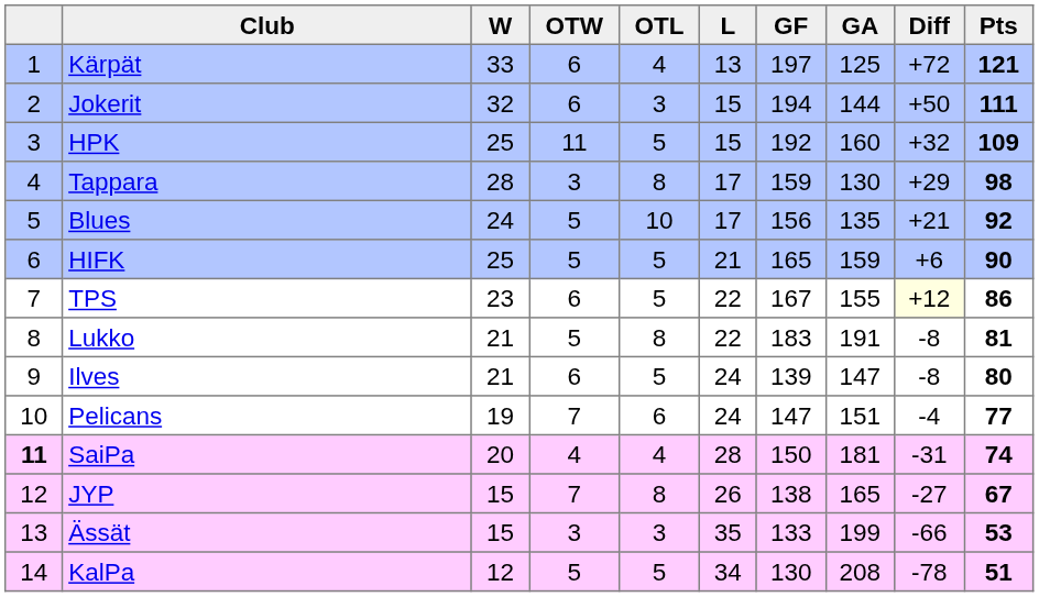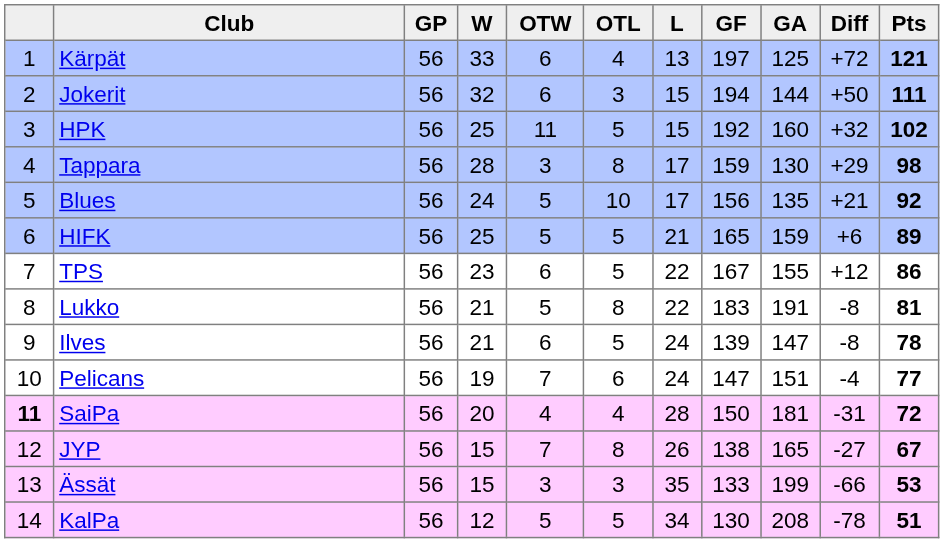+ column: GP | 56 | 56 | 56 | 56 | 56 | 56 | 56 | 56 | 56 | 56 | 56 | 56 | 56 | 56
HPK | Pts: 109 -> 102
HIFK | Pts: 90 -> 89
TPS | Diff: lightyellow background -> no background
Ilves | Pts: 80 -> 78
SaiPa | Pts: 74 -> 72
